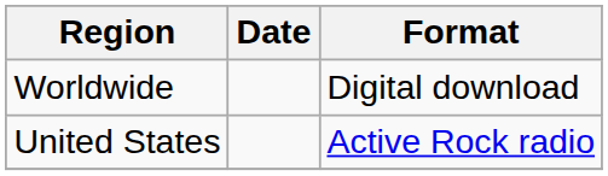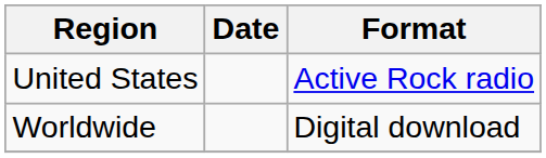rows swapped: United States <-> Worldwide
